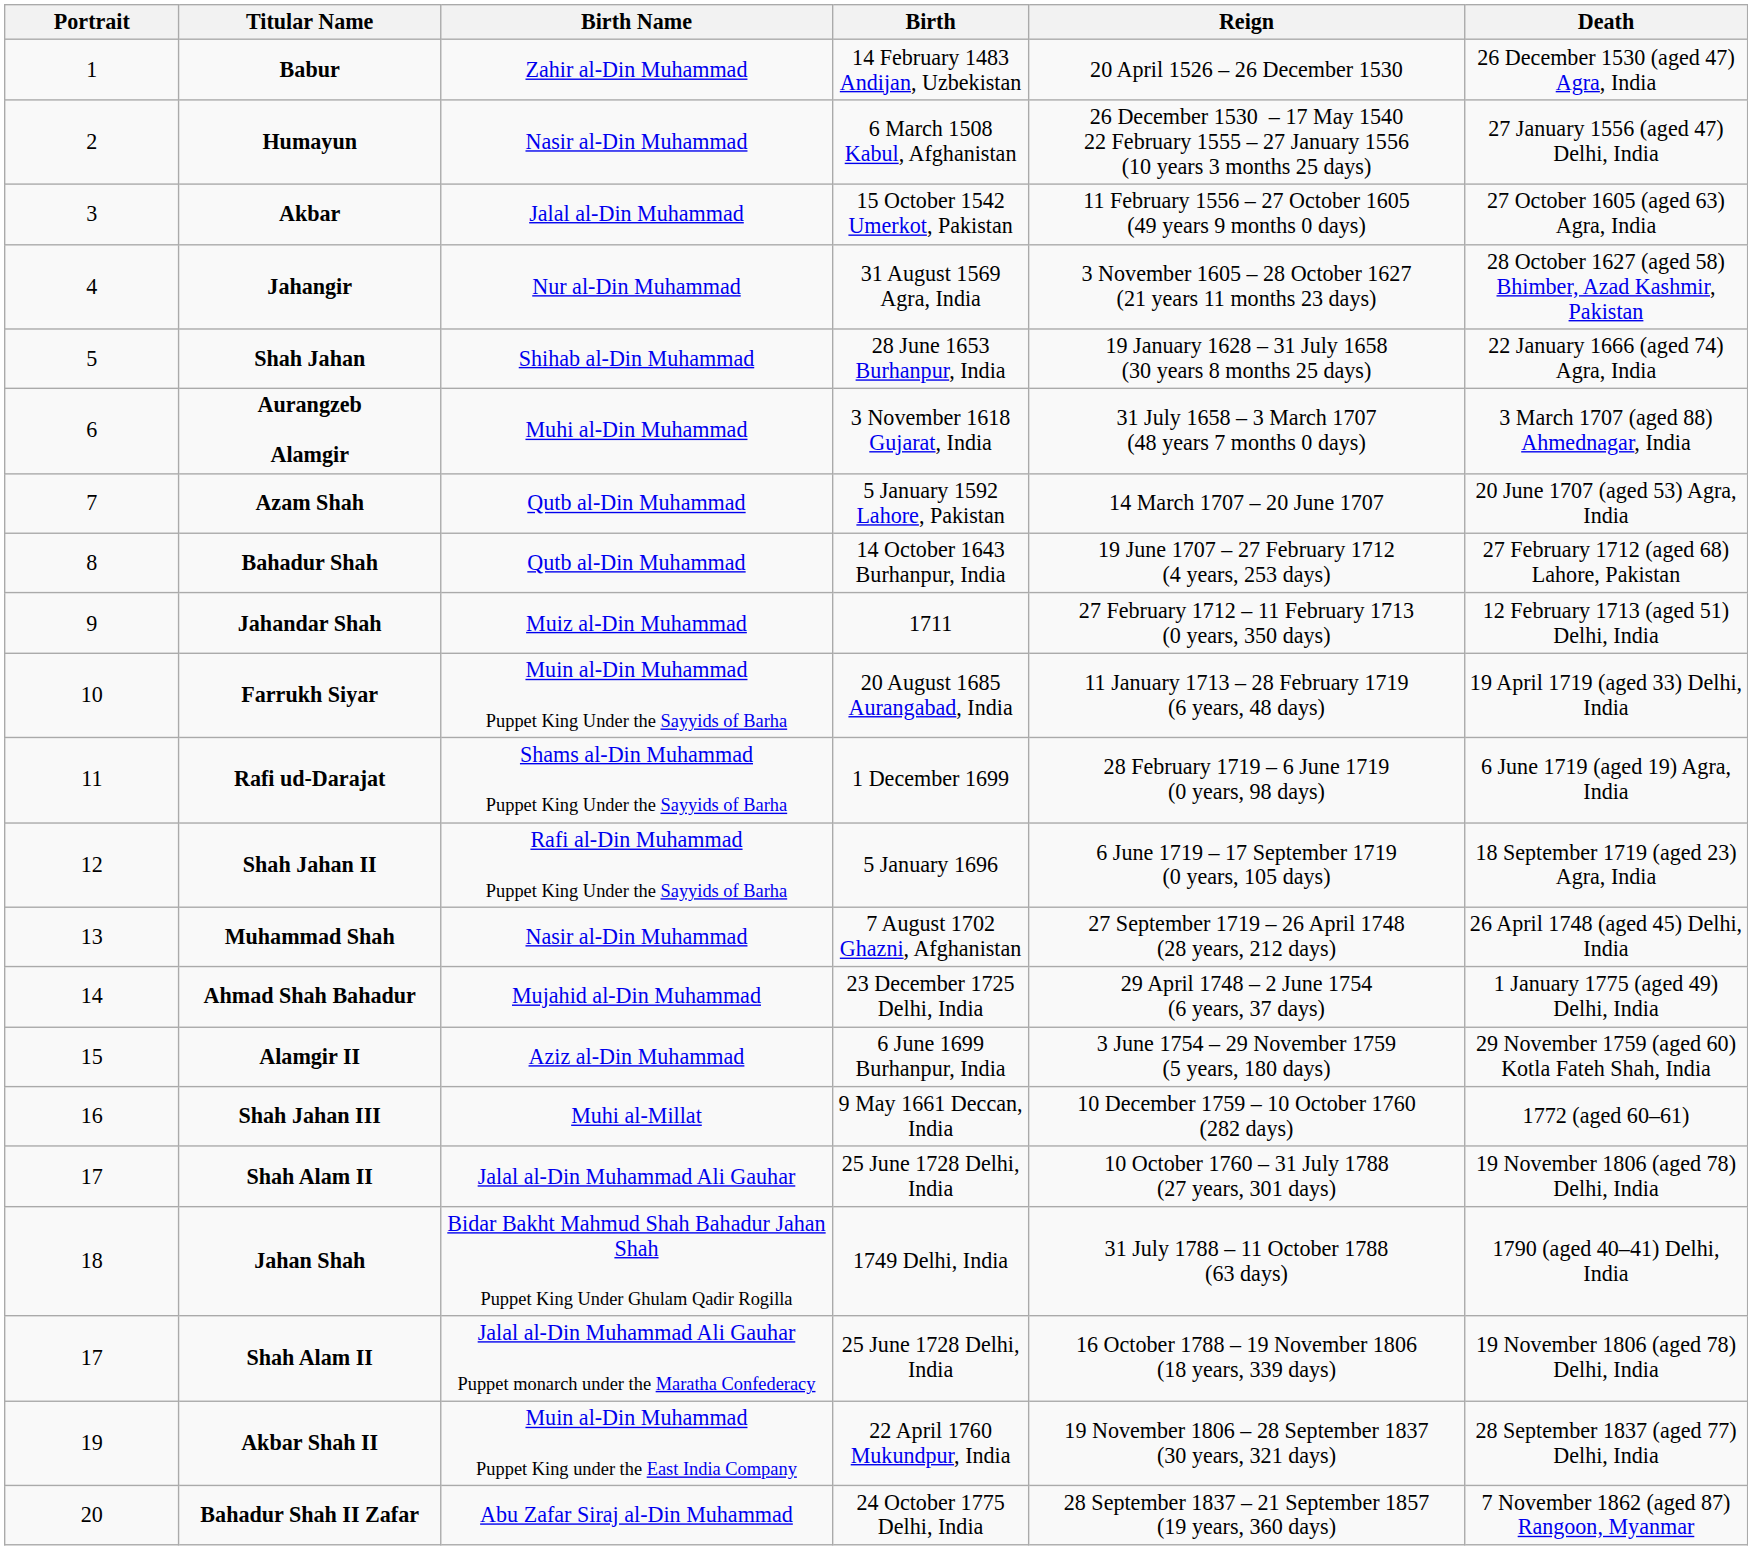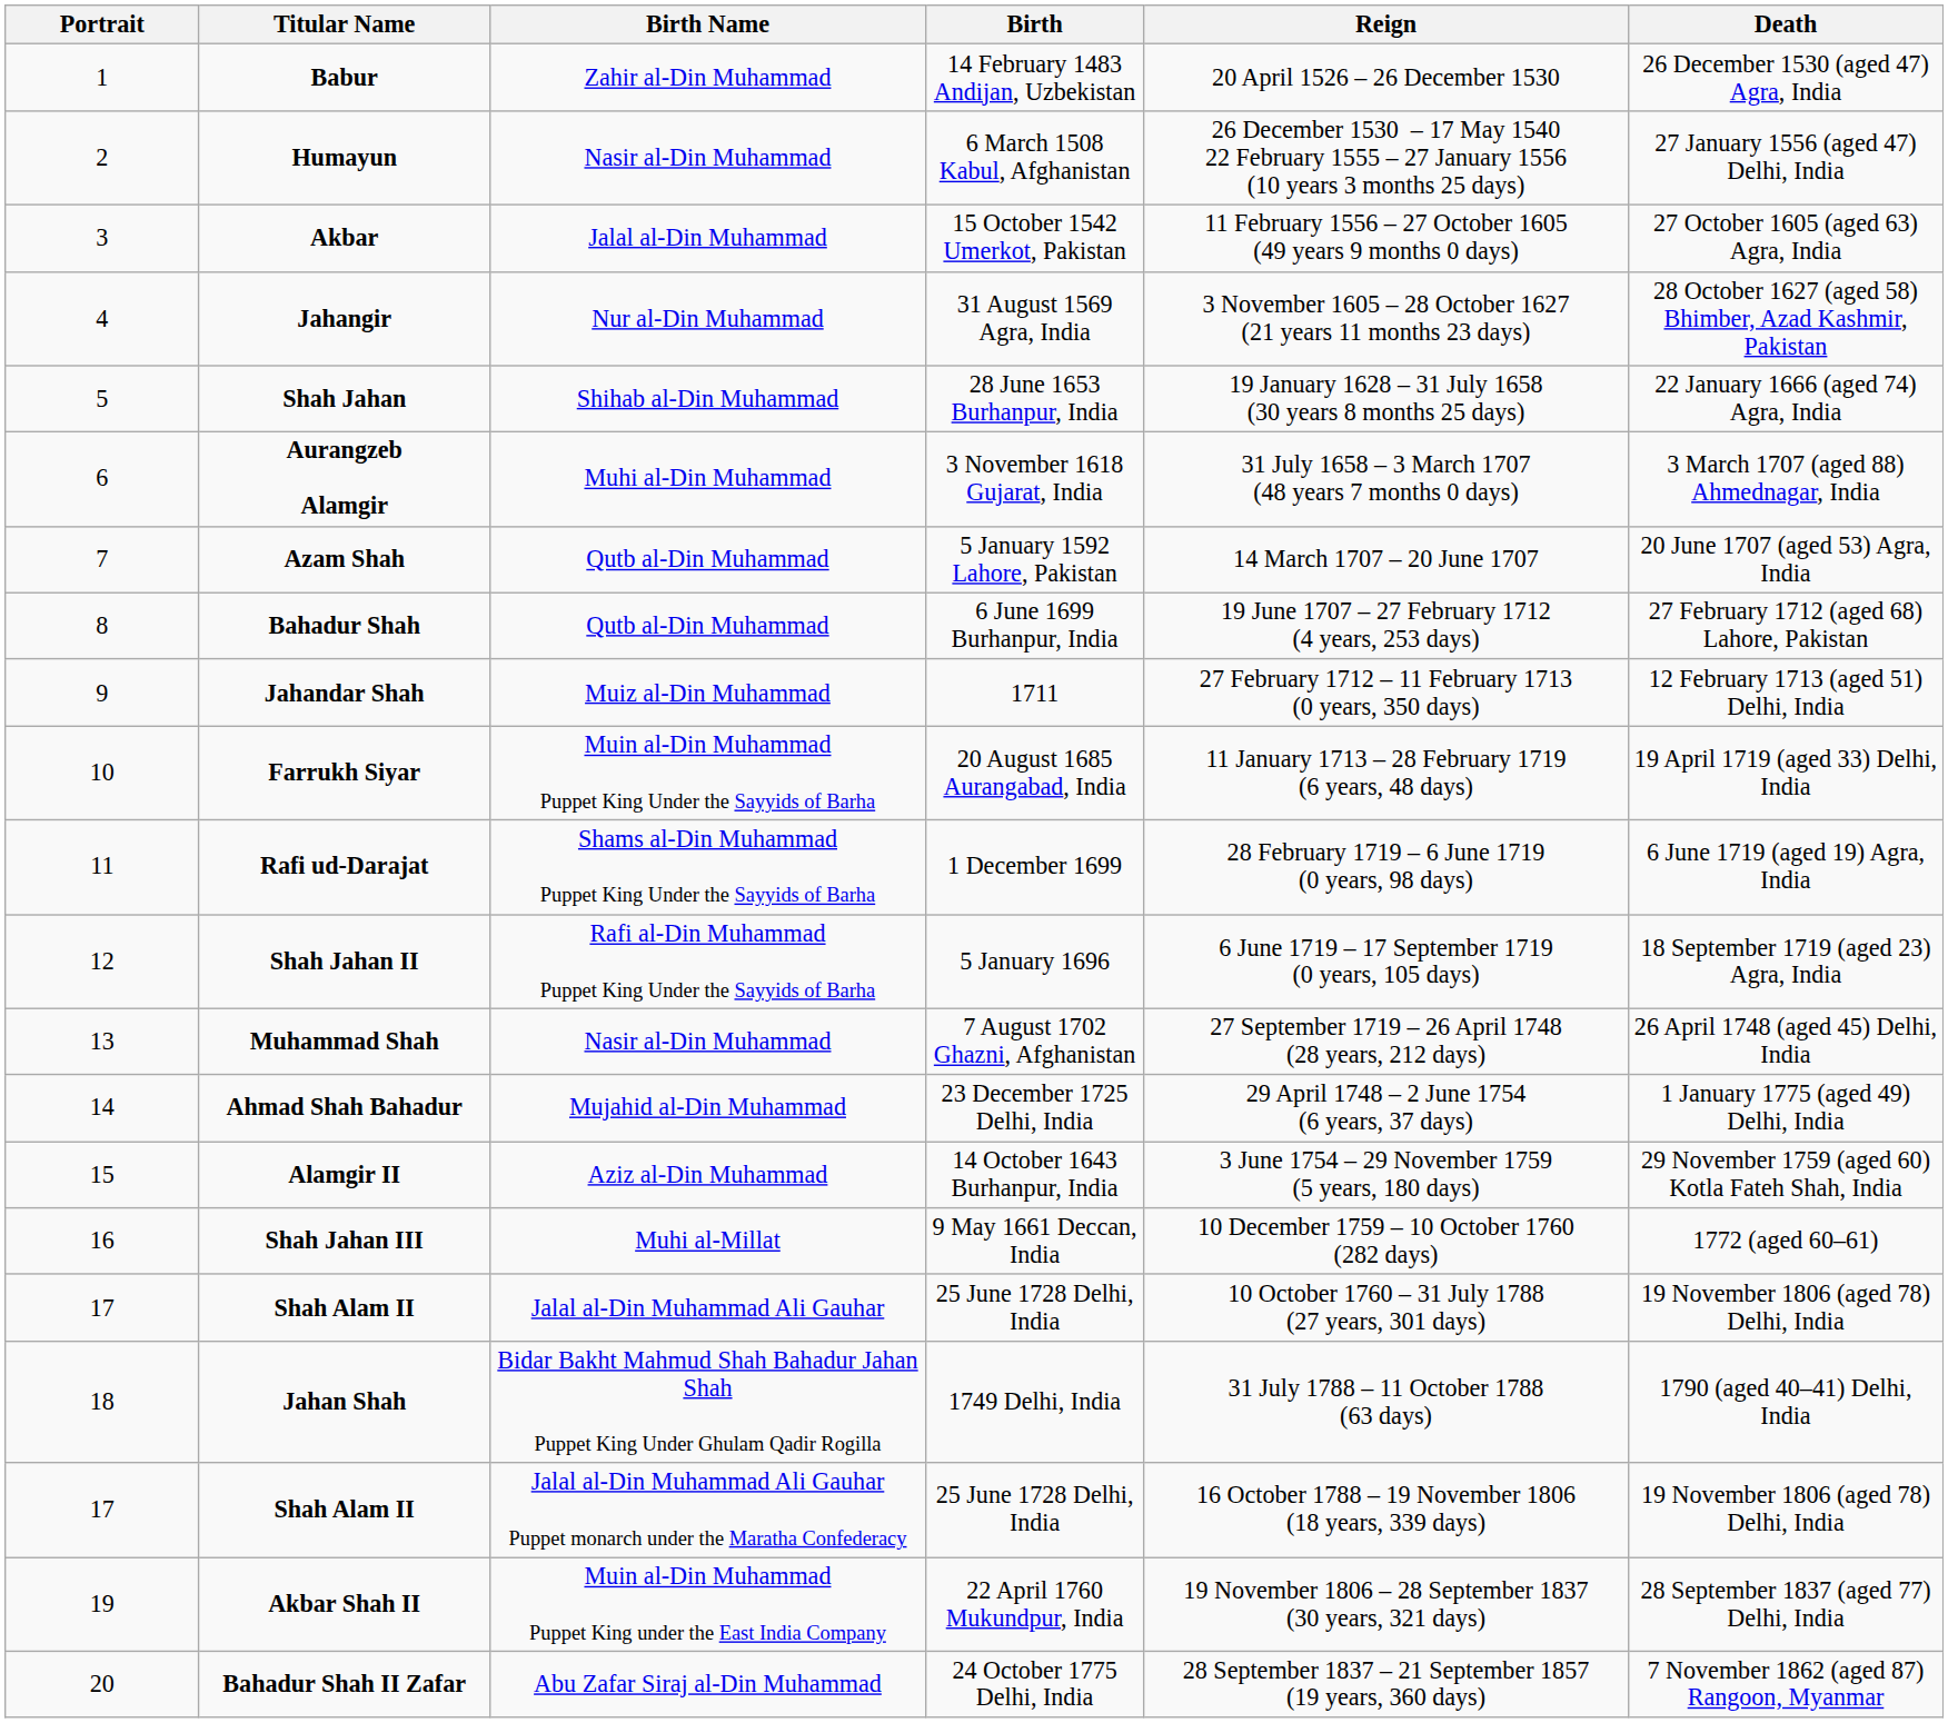Bahadur Shah | Birth: 14 October 1643 Burhanpur, India -> 6 June 1699 Burhanpur, India
Alamgir II | Birth: 6 June 1699 Burhanpur, India -> 14 October 1643 Burhanpur, India
